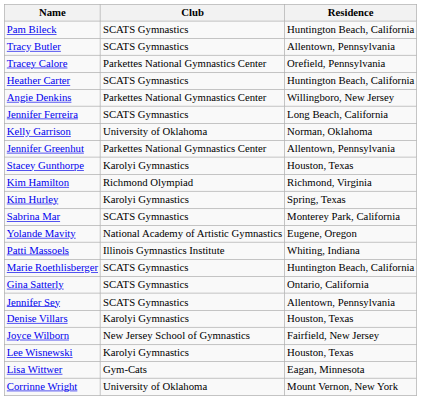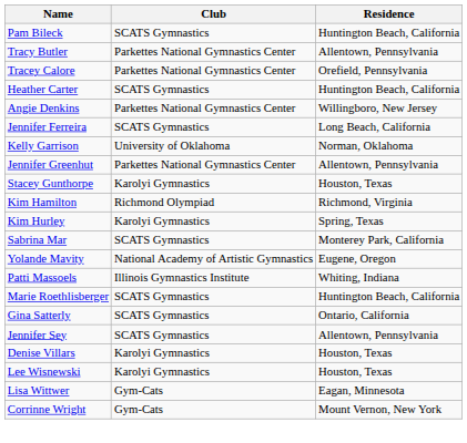Tracy Butler | Club: SCATS Gymnastics -> Parkettes National Gymnastics Center
- row: Joyce Wilborn | New Jersey School of Gymnastics | Fairfield, New Jersey
Corrinne Wright | Club: University of Oklahoma -> Gym-Cats
